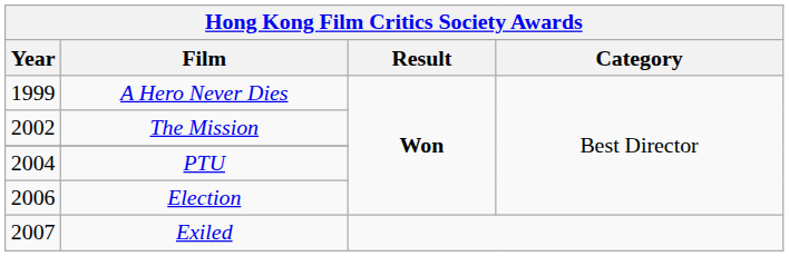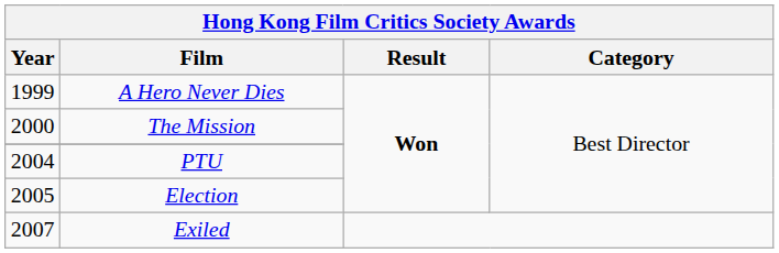The Mission | Year: 2002 -> 2000
Election | Year: 2006 -> 2005
